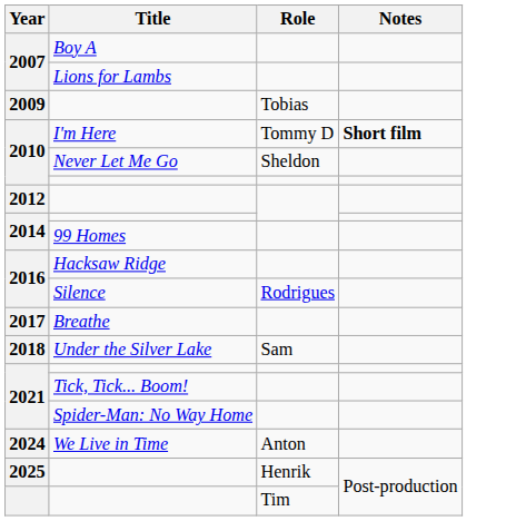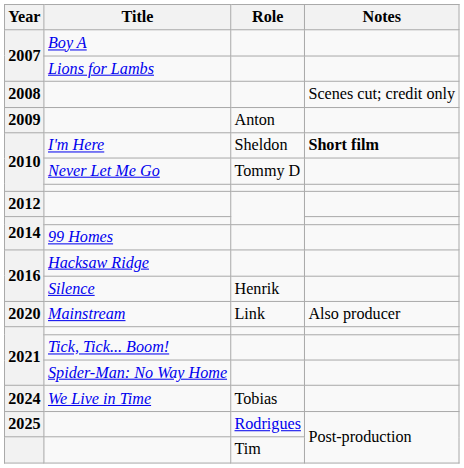+ row: 2008 | Scenes cut; credit only
2009 | Role: Tobias -> Anton
2010 / I'm Here | Role: Tommy D -> Sheldon
2010 / Never Let Me Go | Role: Sheldon -> Tommy D
2016 / Silence | Role: Rodrigues -> Henrik
- row: 2017 | Breathe
- row: 2018 | Under the Silver Lake | Sam
+ row: 2020 | Mainstream | Link | Also producer
2024 | Role: Anton -> Tobias
2025 | Role: Henrik -> Rodrigues
